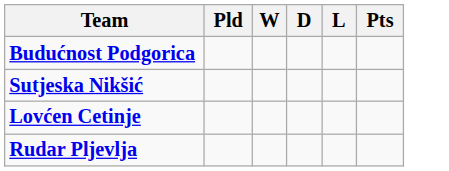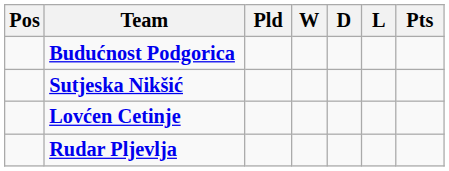+ column: Pos
